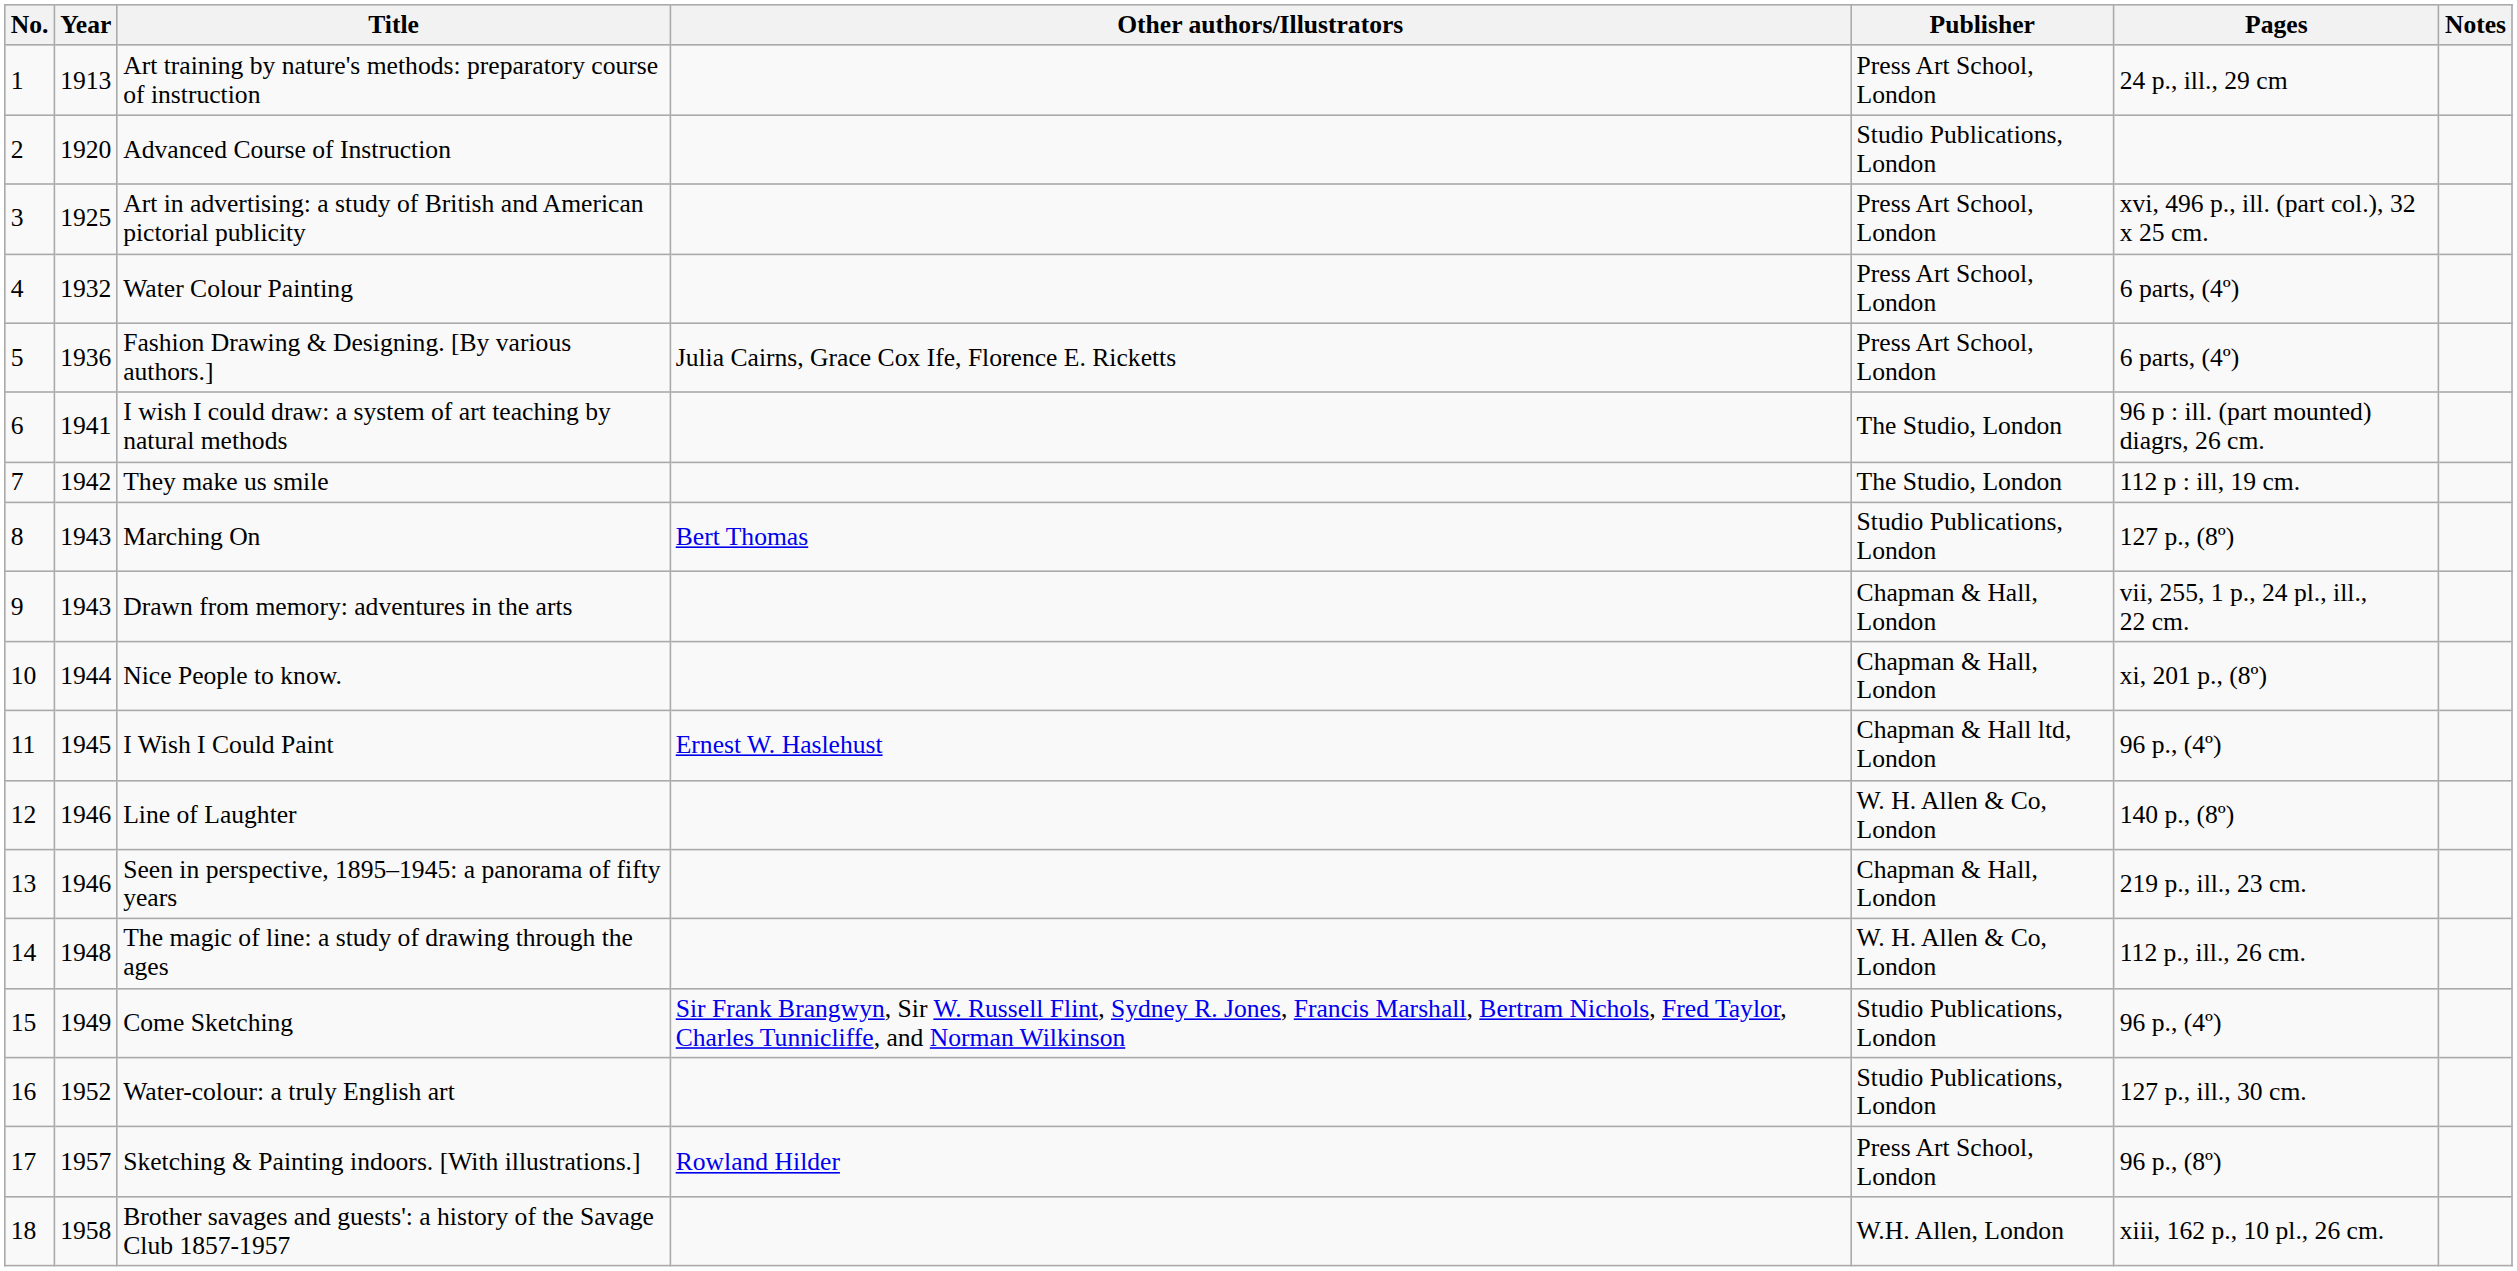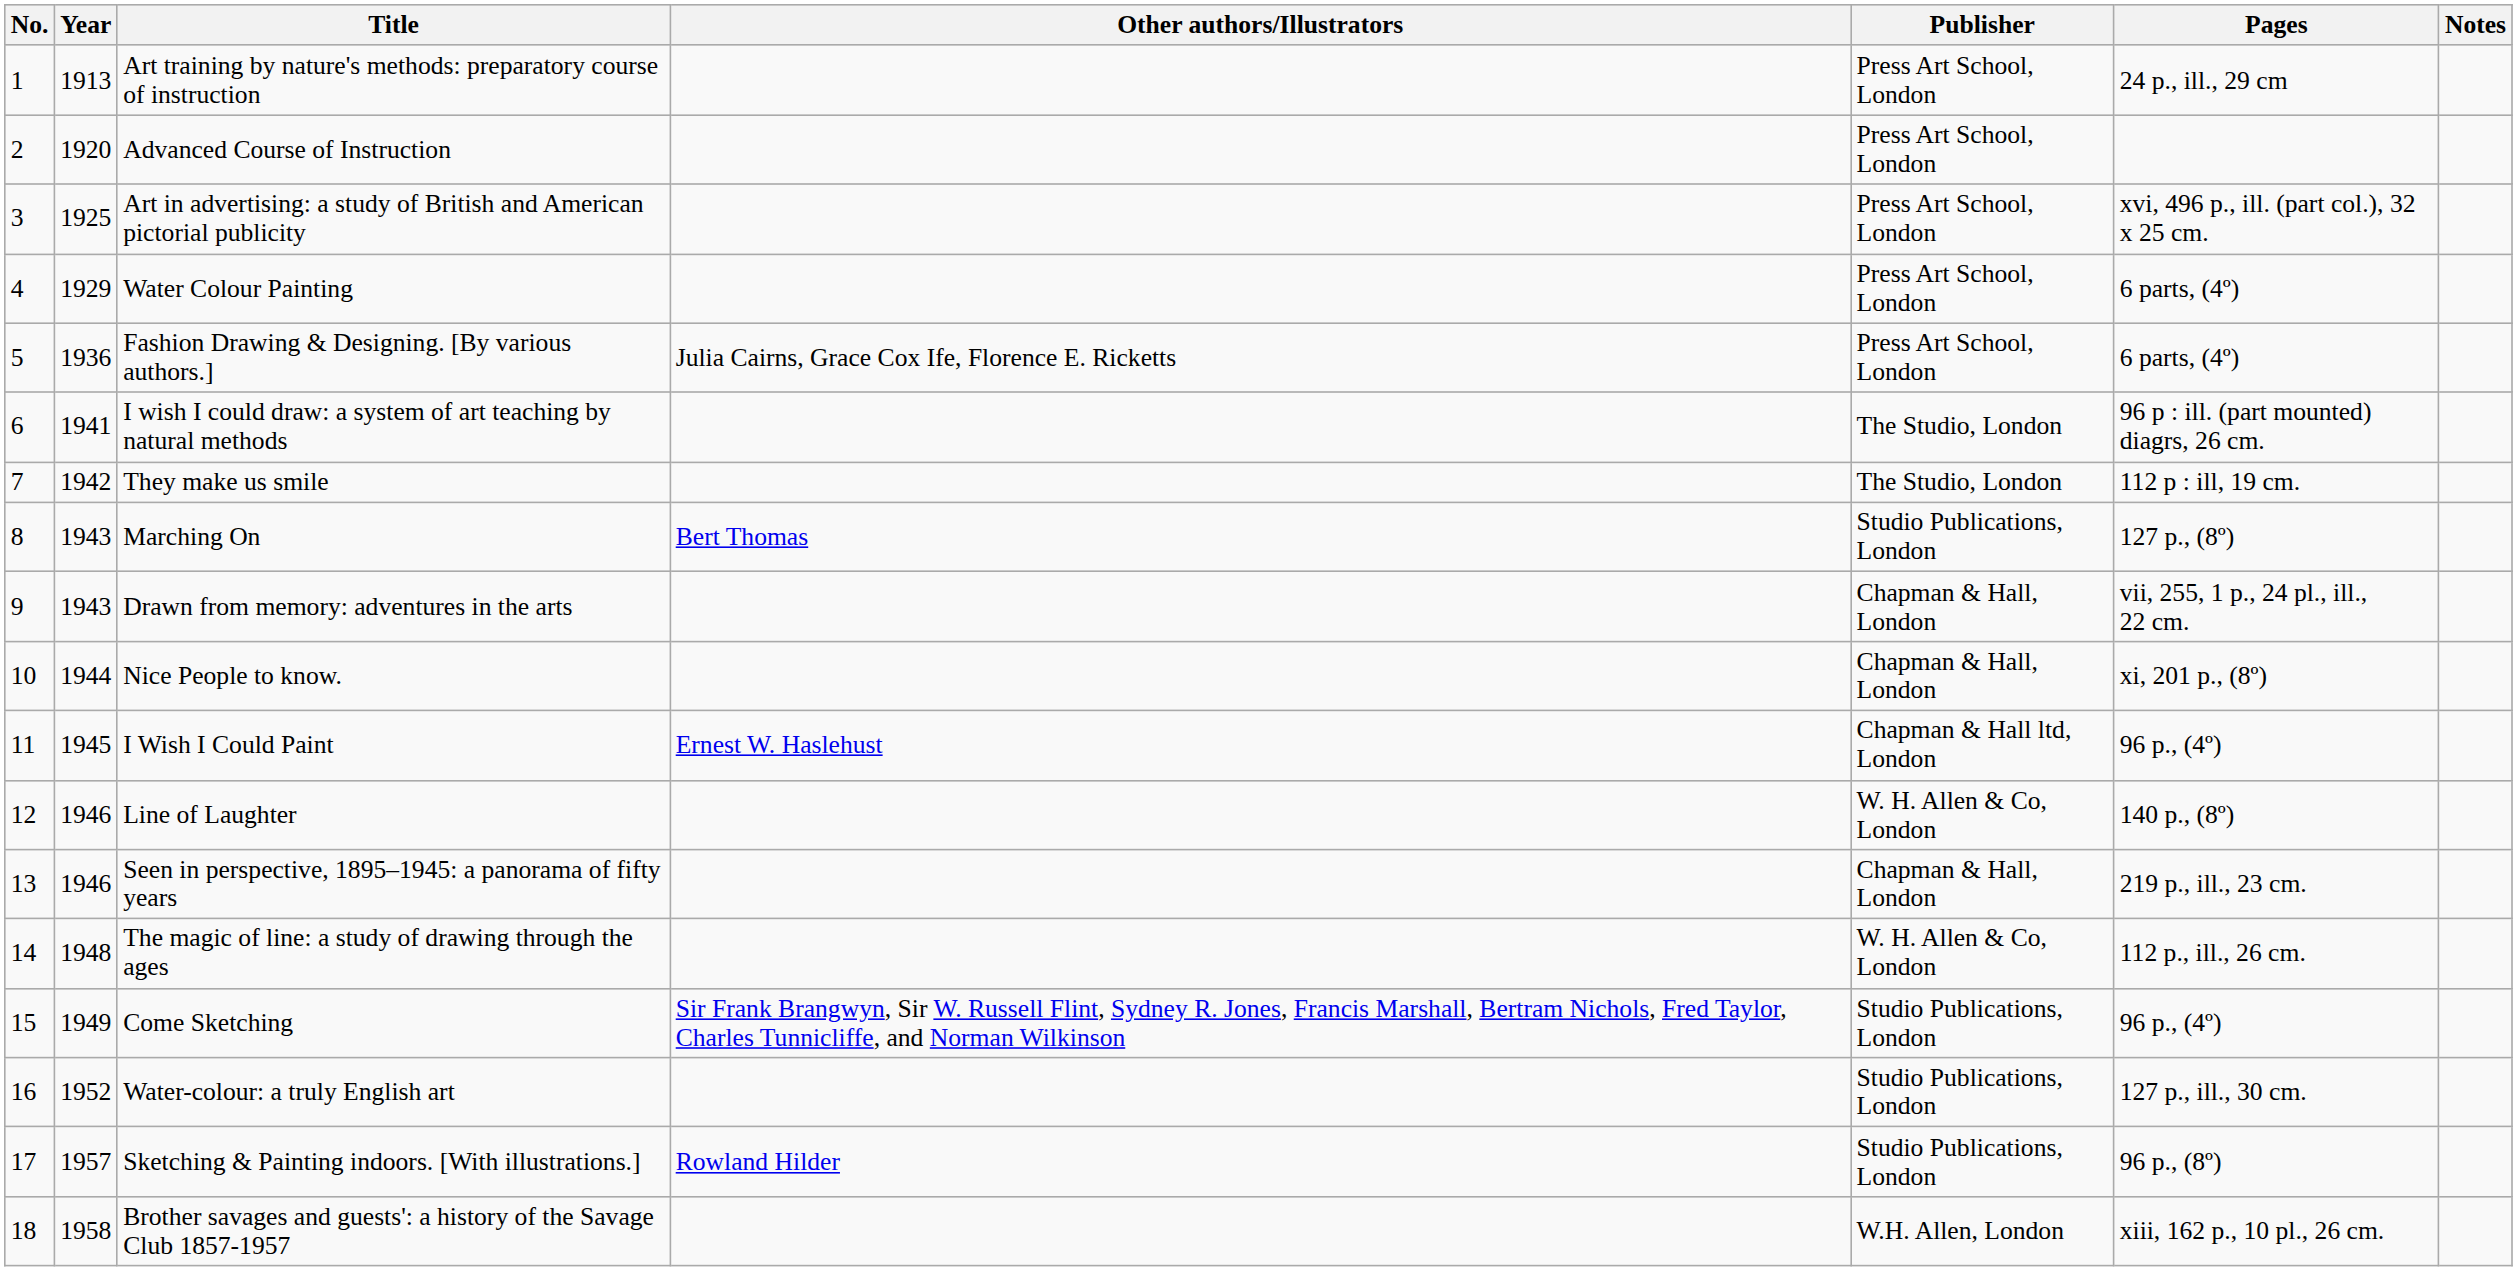Advanced Course of Instruction | Publisher: Studio Publications, London -> Press Art School, London
Water Colour Painting | Year: 1932 -> 1929
Sketching & Painting indoors. [With illustrations.] | Publisher: Press Art School, London -> Studio Publications, London
